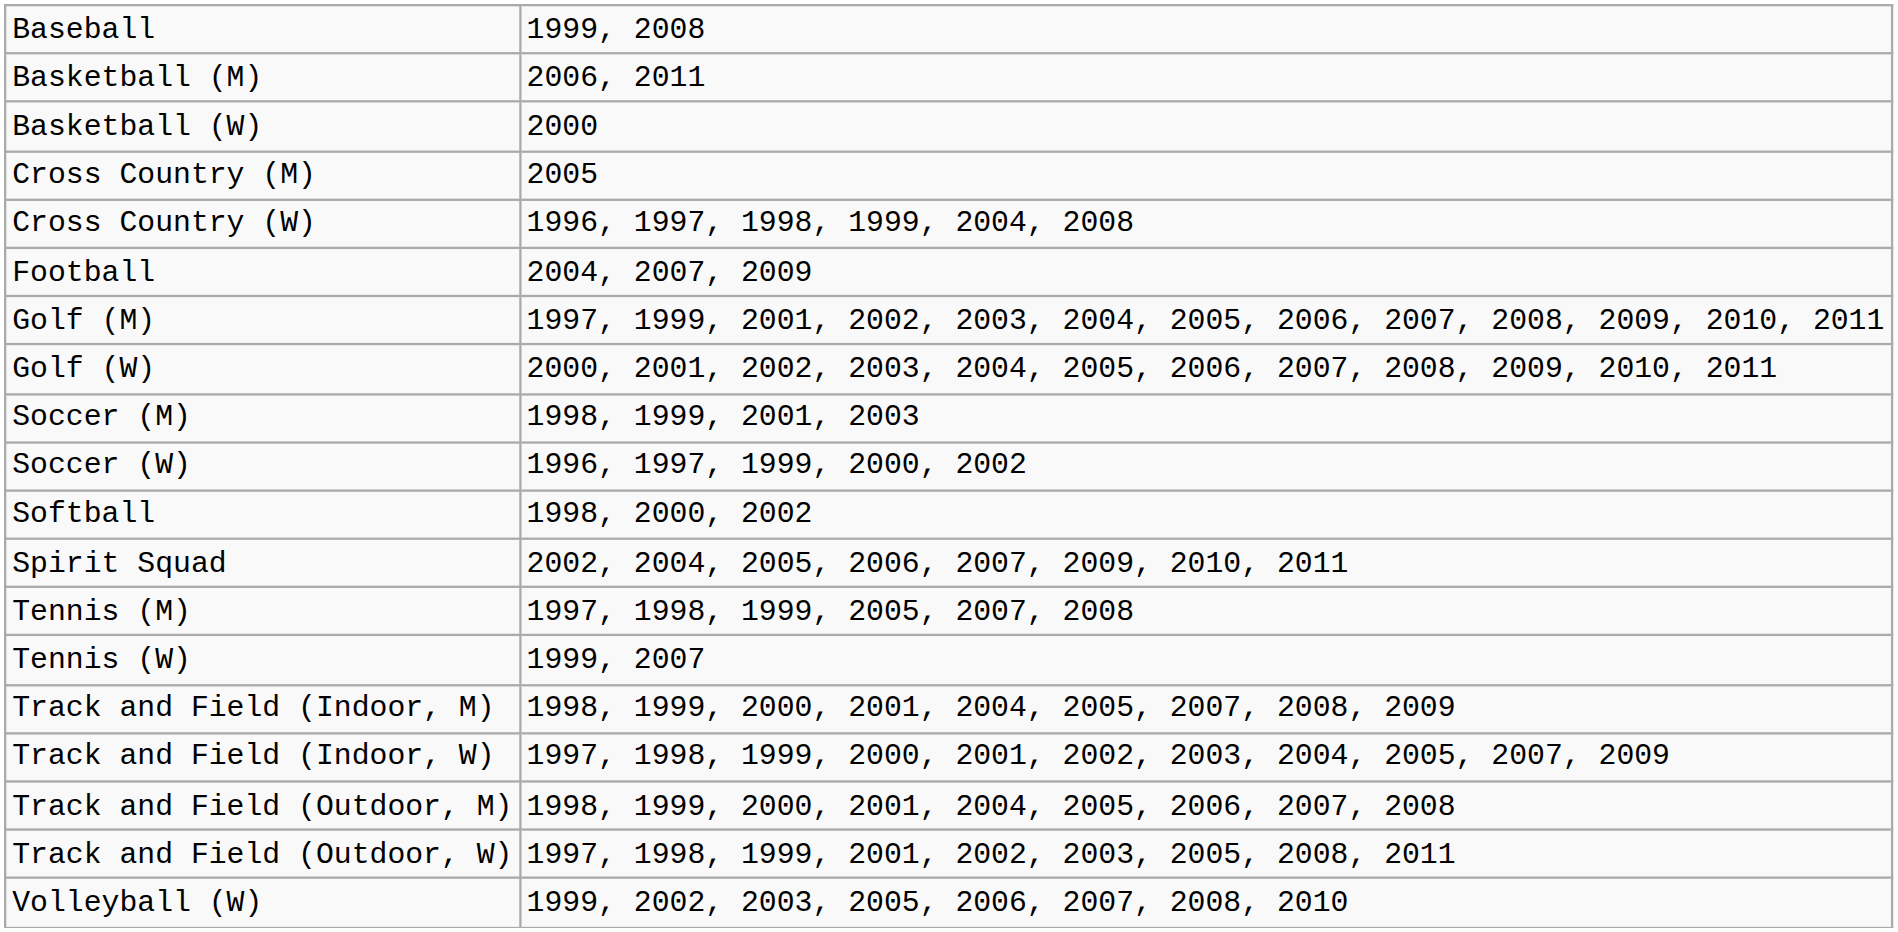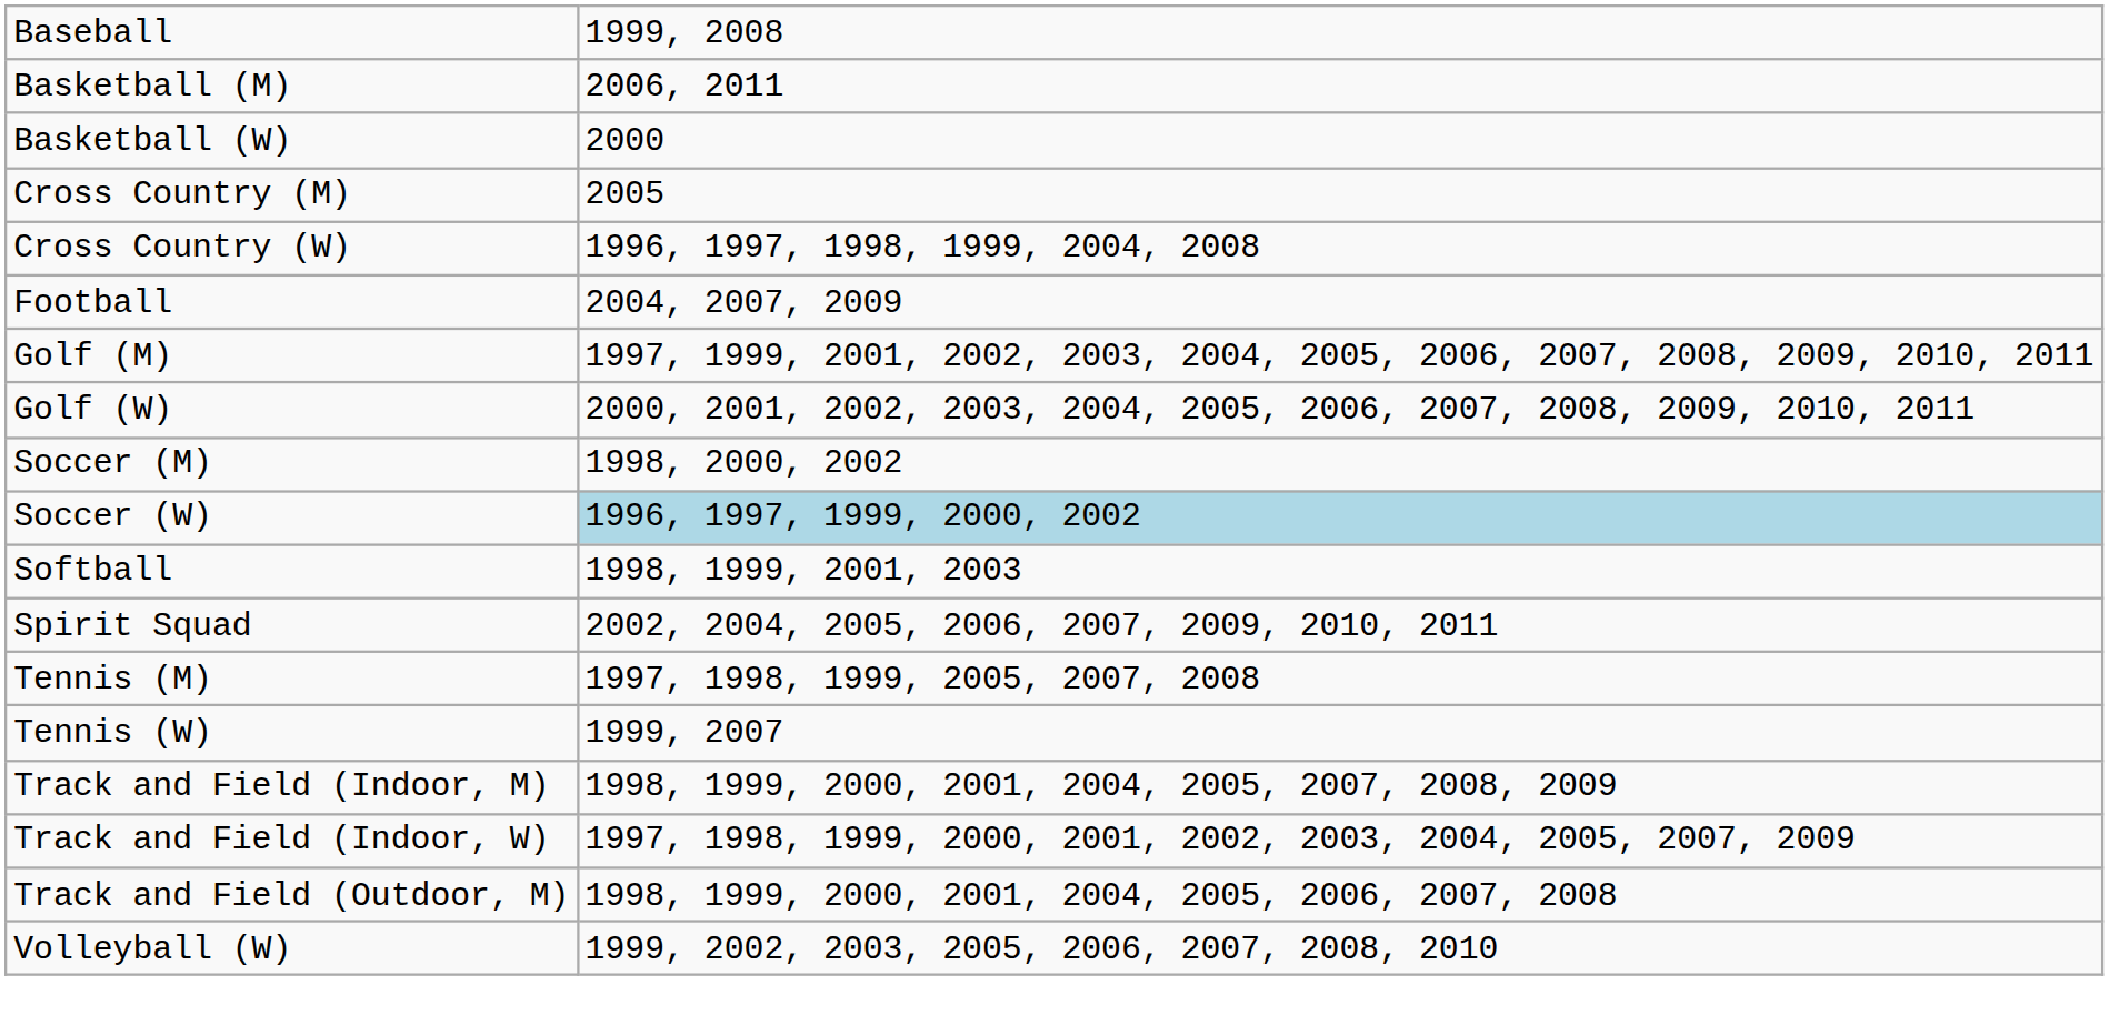Soccer (M) | column 2: 1998, 1999, 2001, 2003 -> 1998, 2000, 2002
Soccer (W) | column 2: no background -> lightblue background
Softball | column 2: 1998, 2000, 2002 -> 1998, 1999, 2001, 2003
- row: Track and Field (Outdoor, W) | 1997, 1998, 1999, 2001, 2002, 2003, 2005, 2008, 2011
